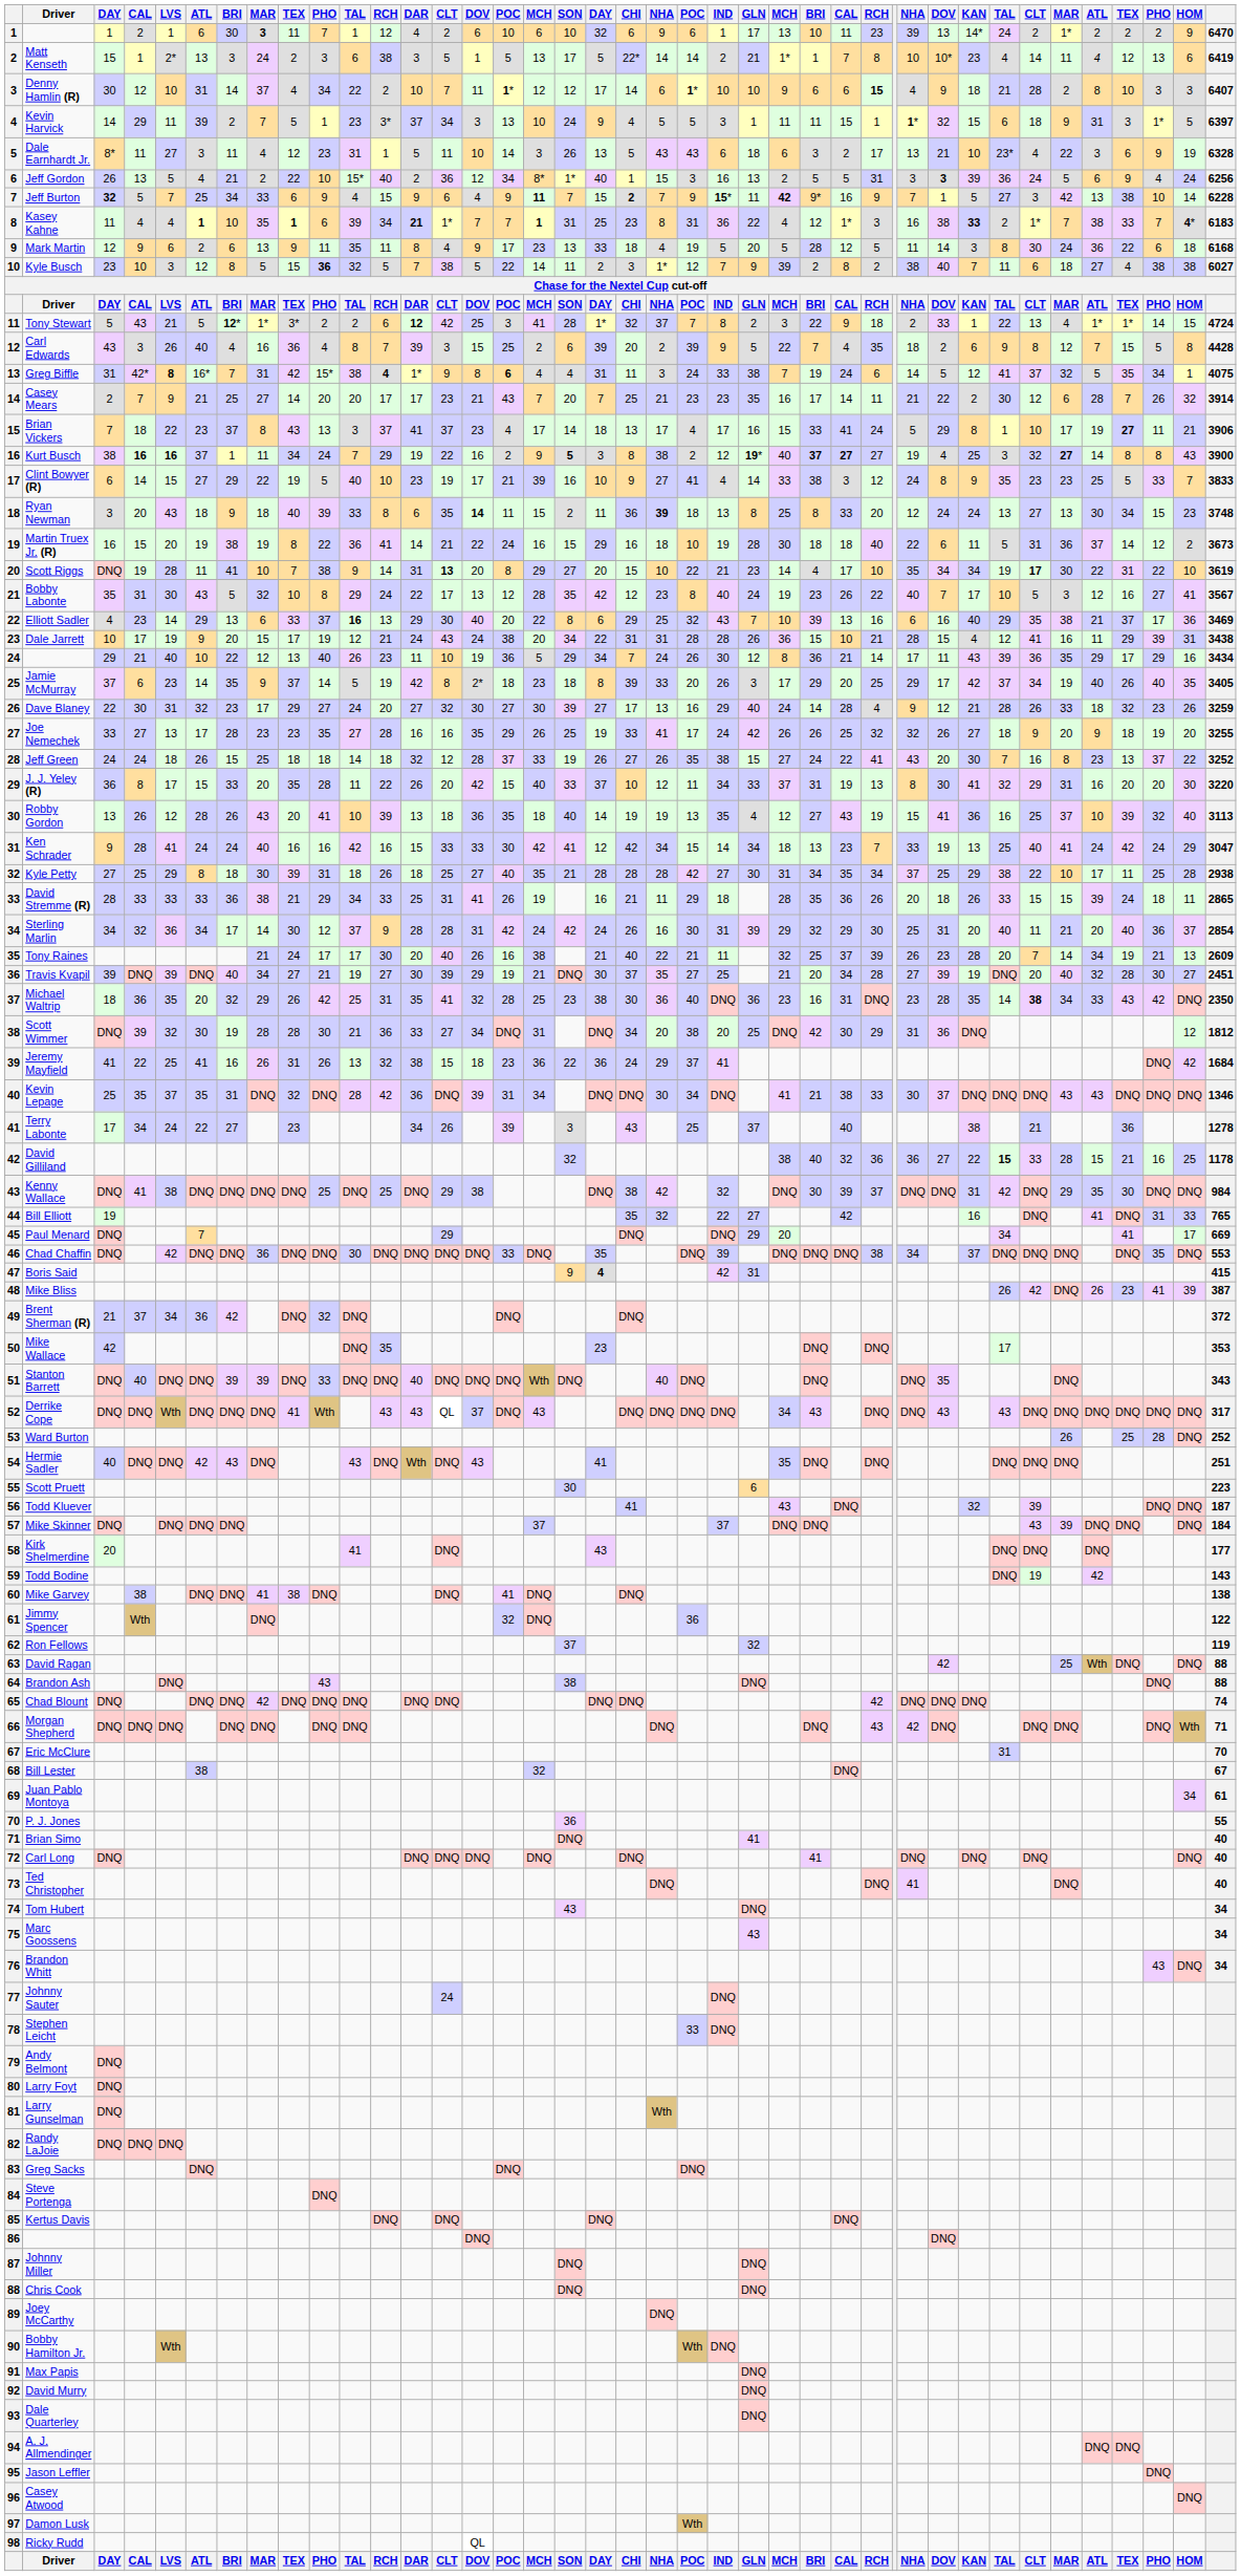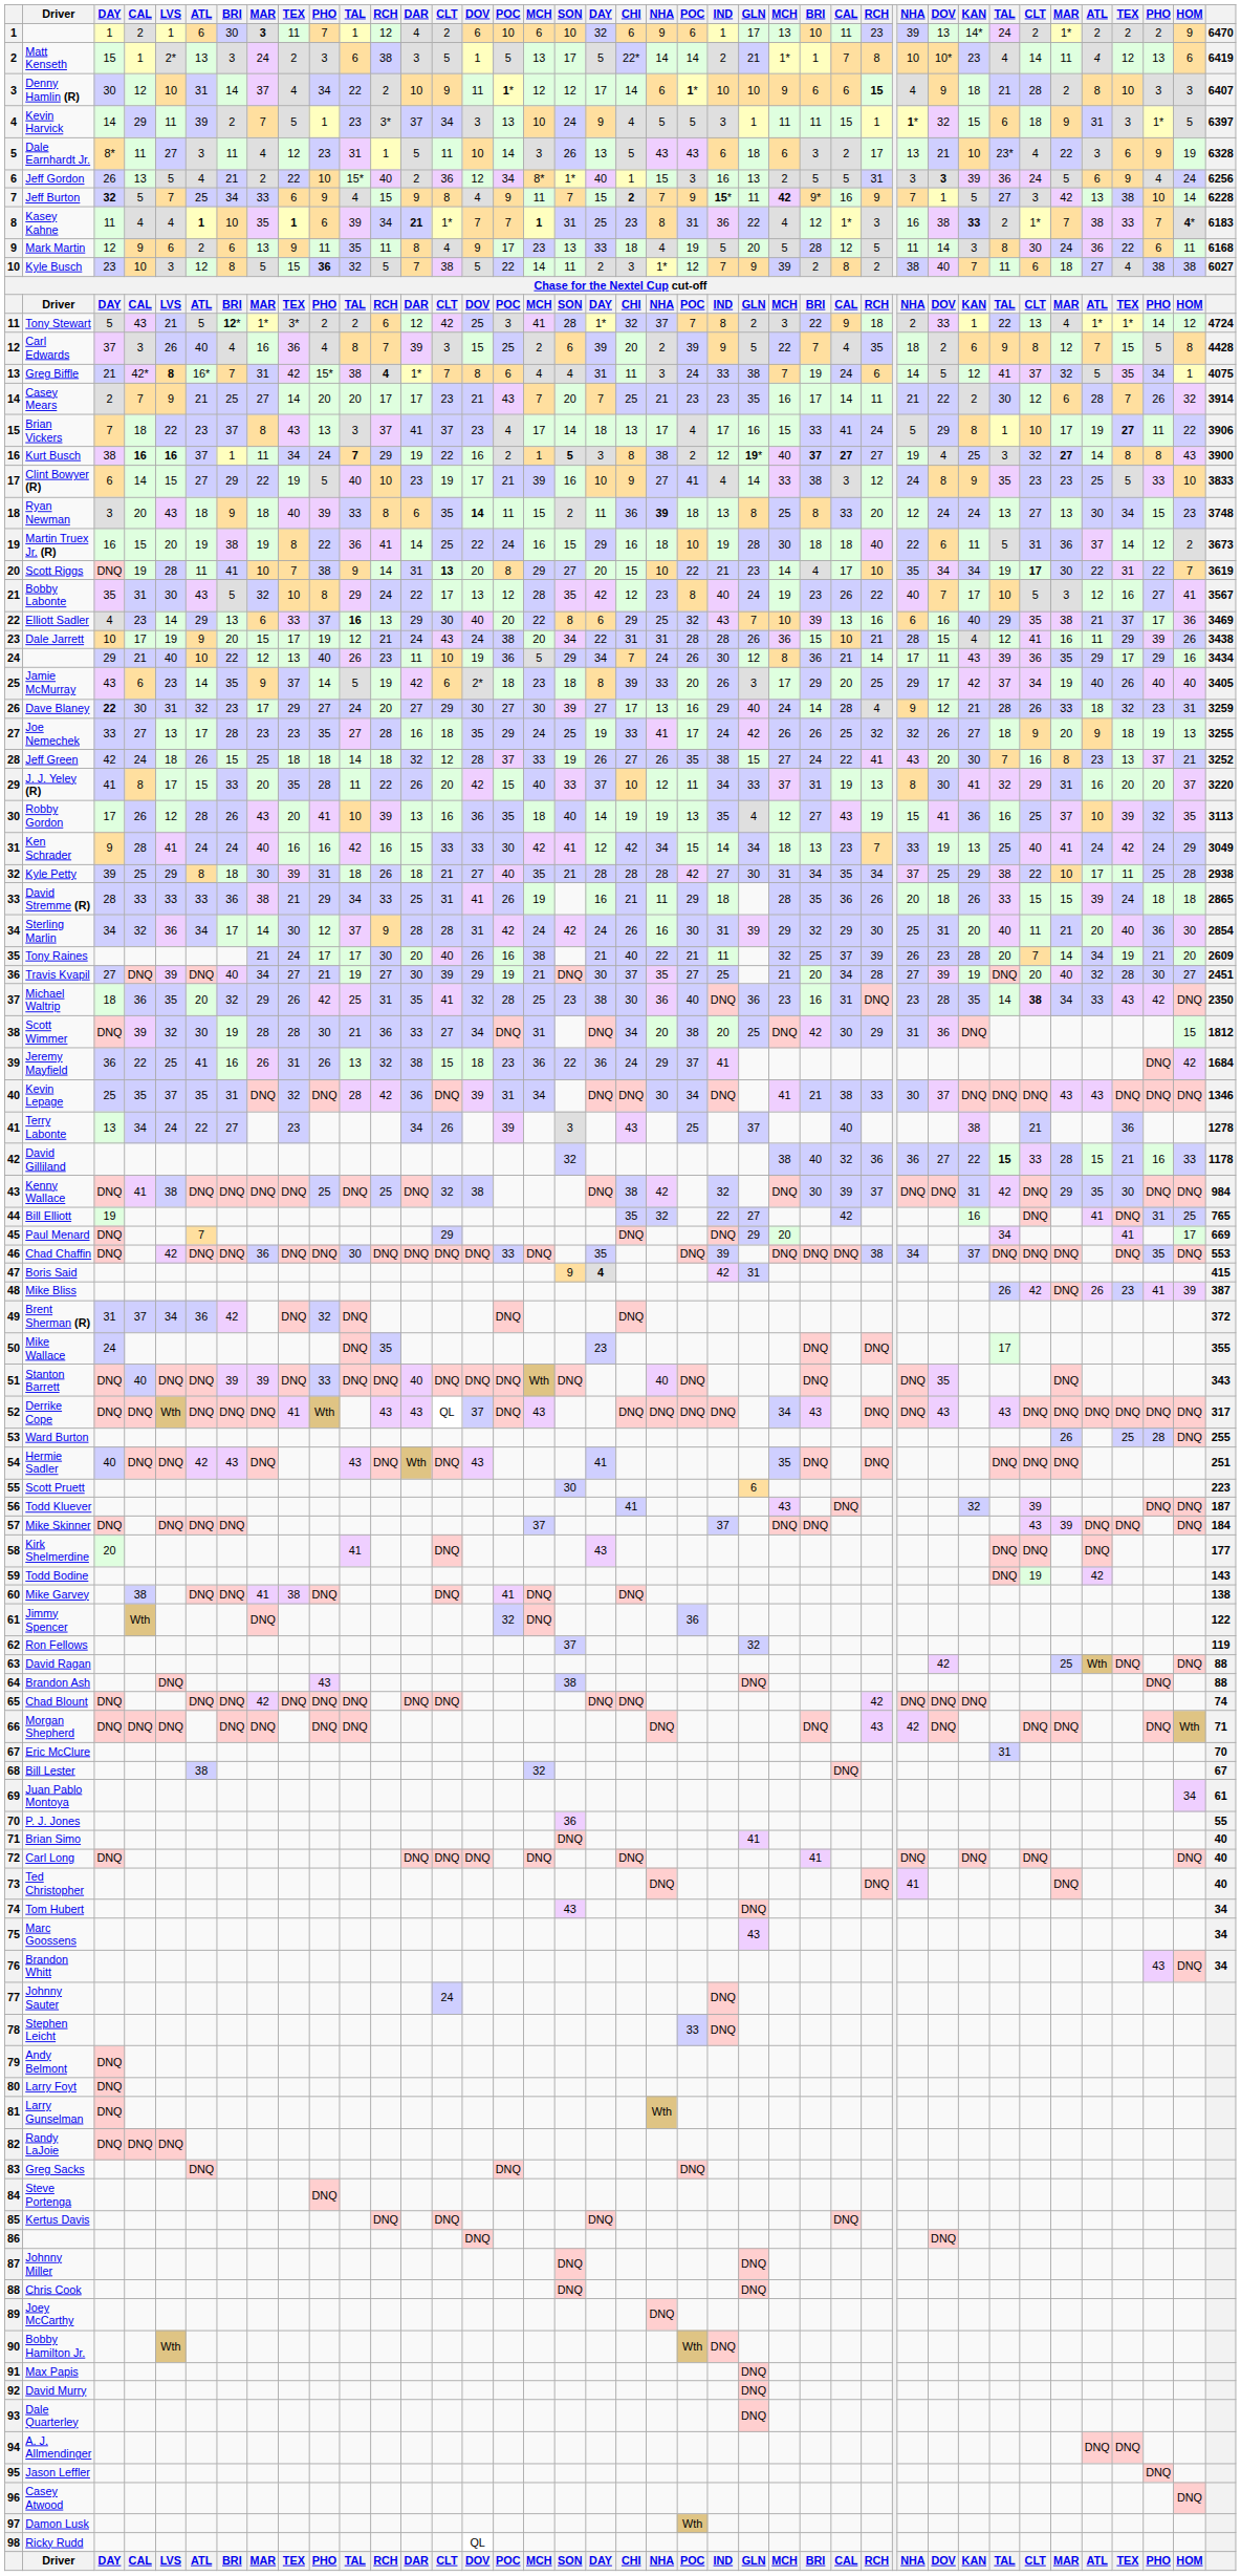Denny Hamlin (R) | column 14: 7 -> 9
Jeff Burton | column 14: 6 -> 8
Jeff Burton | column 17: bold -> normal
Mark Martin | HOM: 18 -> 11
Tony Stewart | DAR: bold -> normal
Tony Stewart | HOM: 15 -> 12
Carl Edwards | column 3: 43 -> 37
Greg Biffle | column 3: 31 -> 21
Greg Biffle | column 14: 9 -> 7
Greg Biffle | column 16: bold -> normal
Brian Vickers | HOM: 21 -> 22
Kurt Busch | column 11: normal -> bold
Kurt Busch | column 17: 9 -> 1
Clint Bowyer (R) | HOM: 7 -> 10
Martin Truex Jr. (R) | column 14: 21 -> 25
Scott Riggs | HOM: 10 -> 7
Dale Jarrett | HOM: 31 -> 26
Jamie McMurray | column 3: 37 -> 43
Jamie McMurray | column 14: 8 -> 6
Jamie McMurray | HOM: 35 -> 40
Dave Blaney | column 3: normal -> bold
Dave Blaney | column 14: 32 -> 29
Dave Blaney | HOM: 26 -> 31
Joe Nemechek | column 14: 16 -> 18
Joe Nemechek | column 17: 26 -> 24
Joe Nemechek | HOM: 20 -> 13
Jeff Green | column 3: 24 -> 42
Jeff Green | HOM: 22 -> 21
J. J. Yeley (R) | column 3: 36 -> 41
J. J. Yeley (R) | HOM: 30 -> 37
Robby Gordon | column 3: 13 -> 17
Robby Gordon | column 14: 18 -> 16
Robby Gordon | HOM: 40 -> 35
Ken Schrader | column 40: 3047 -> 3049
Kyle Petty | column 3: 27 -> 39
Kyle Petty | column 14: 25 -> 21
David Stremme (R) | HOM: 11 -> 18
Sterling Marlin | HOM: 37 -> 30
Tony Raines | HOM: 13 -> 20
Travis Kvapil | column 3: 39 -> 27
Scott Wimmer | HOM: 12 -> 15
Jeremy Mayfield | column 3: 41 -> 36
Terry Labonte | column 3: 17 -> 13
David Gilliland | HOM: 25 -> 33
Kenny Wallace | column 14: 29 -> 32
Bill Elliott | HOM: 33 -> 25
Brent Sherman (R) | column 3: 21 -> 31
Mike Wallace | column 3: 42 -> 24
Mike Wallace | column 40: 353 -> 355
Ward Burton | column 40: 252 -> 255
